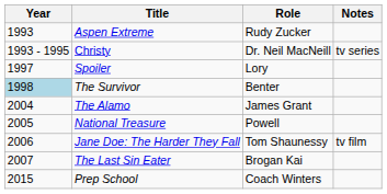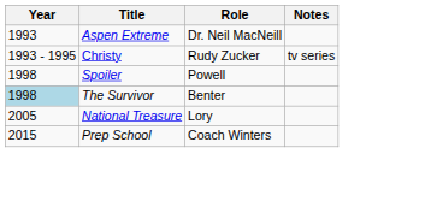Aspen Extreme | Role: Rudy Zucker -> Dr. Neil MacNeill
Christy | Role: Dr. Neil MacNeill -> Rudy Zucker
Spoiler | Year: 1997 -> 1998
Spoiler | Role: Lory -> Powell
- row: 2004 | The Alamo | James Grant
National Treasure | Role: Powell -> Lory
- row: 2006 | Jane Doe: The Harder They Fall | Tom Shaunessy | tv film
- row: 2007 | The Last Sin Eater | Brogan Kai
